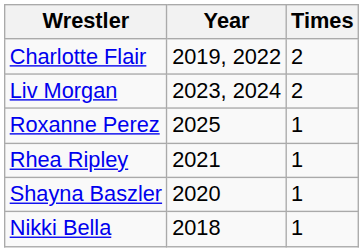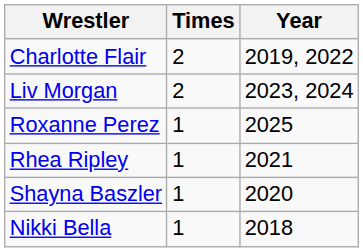columns swapped: Times <-> Year
